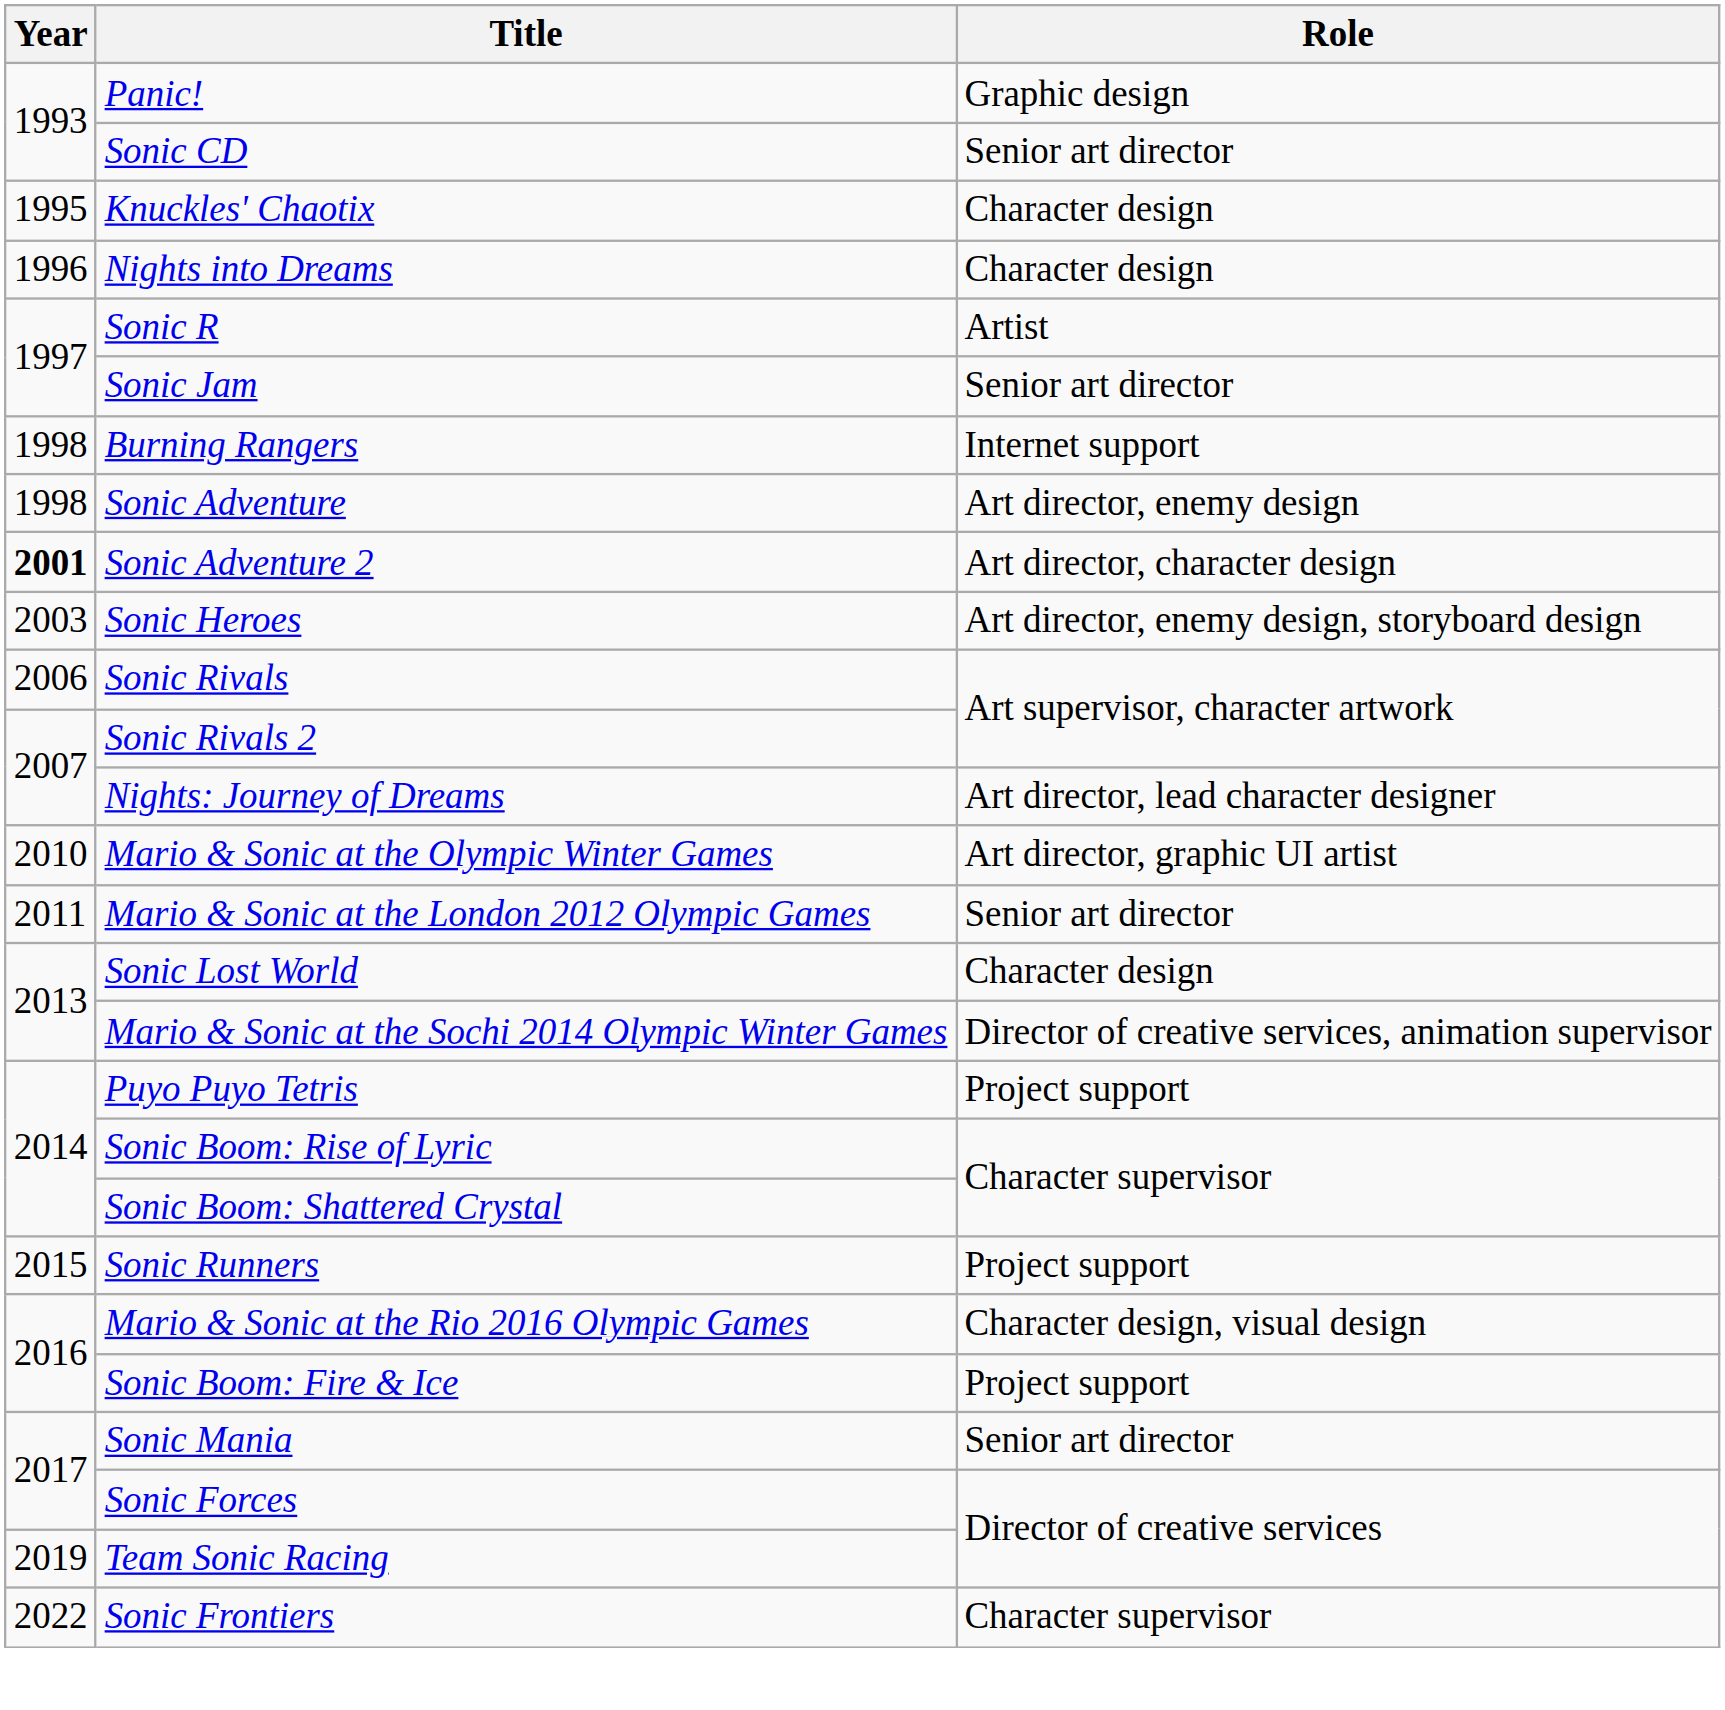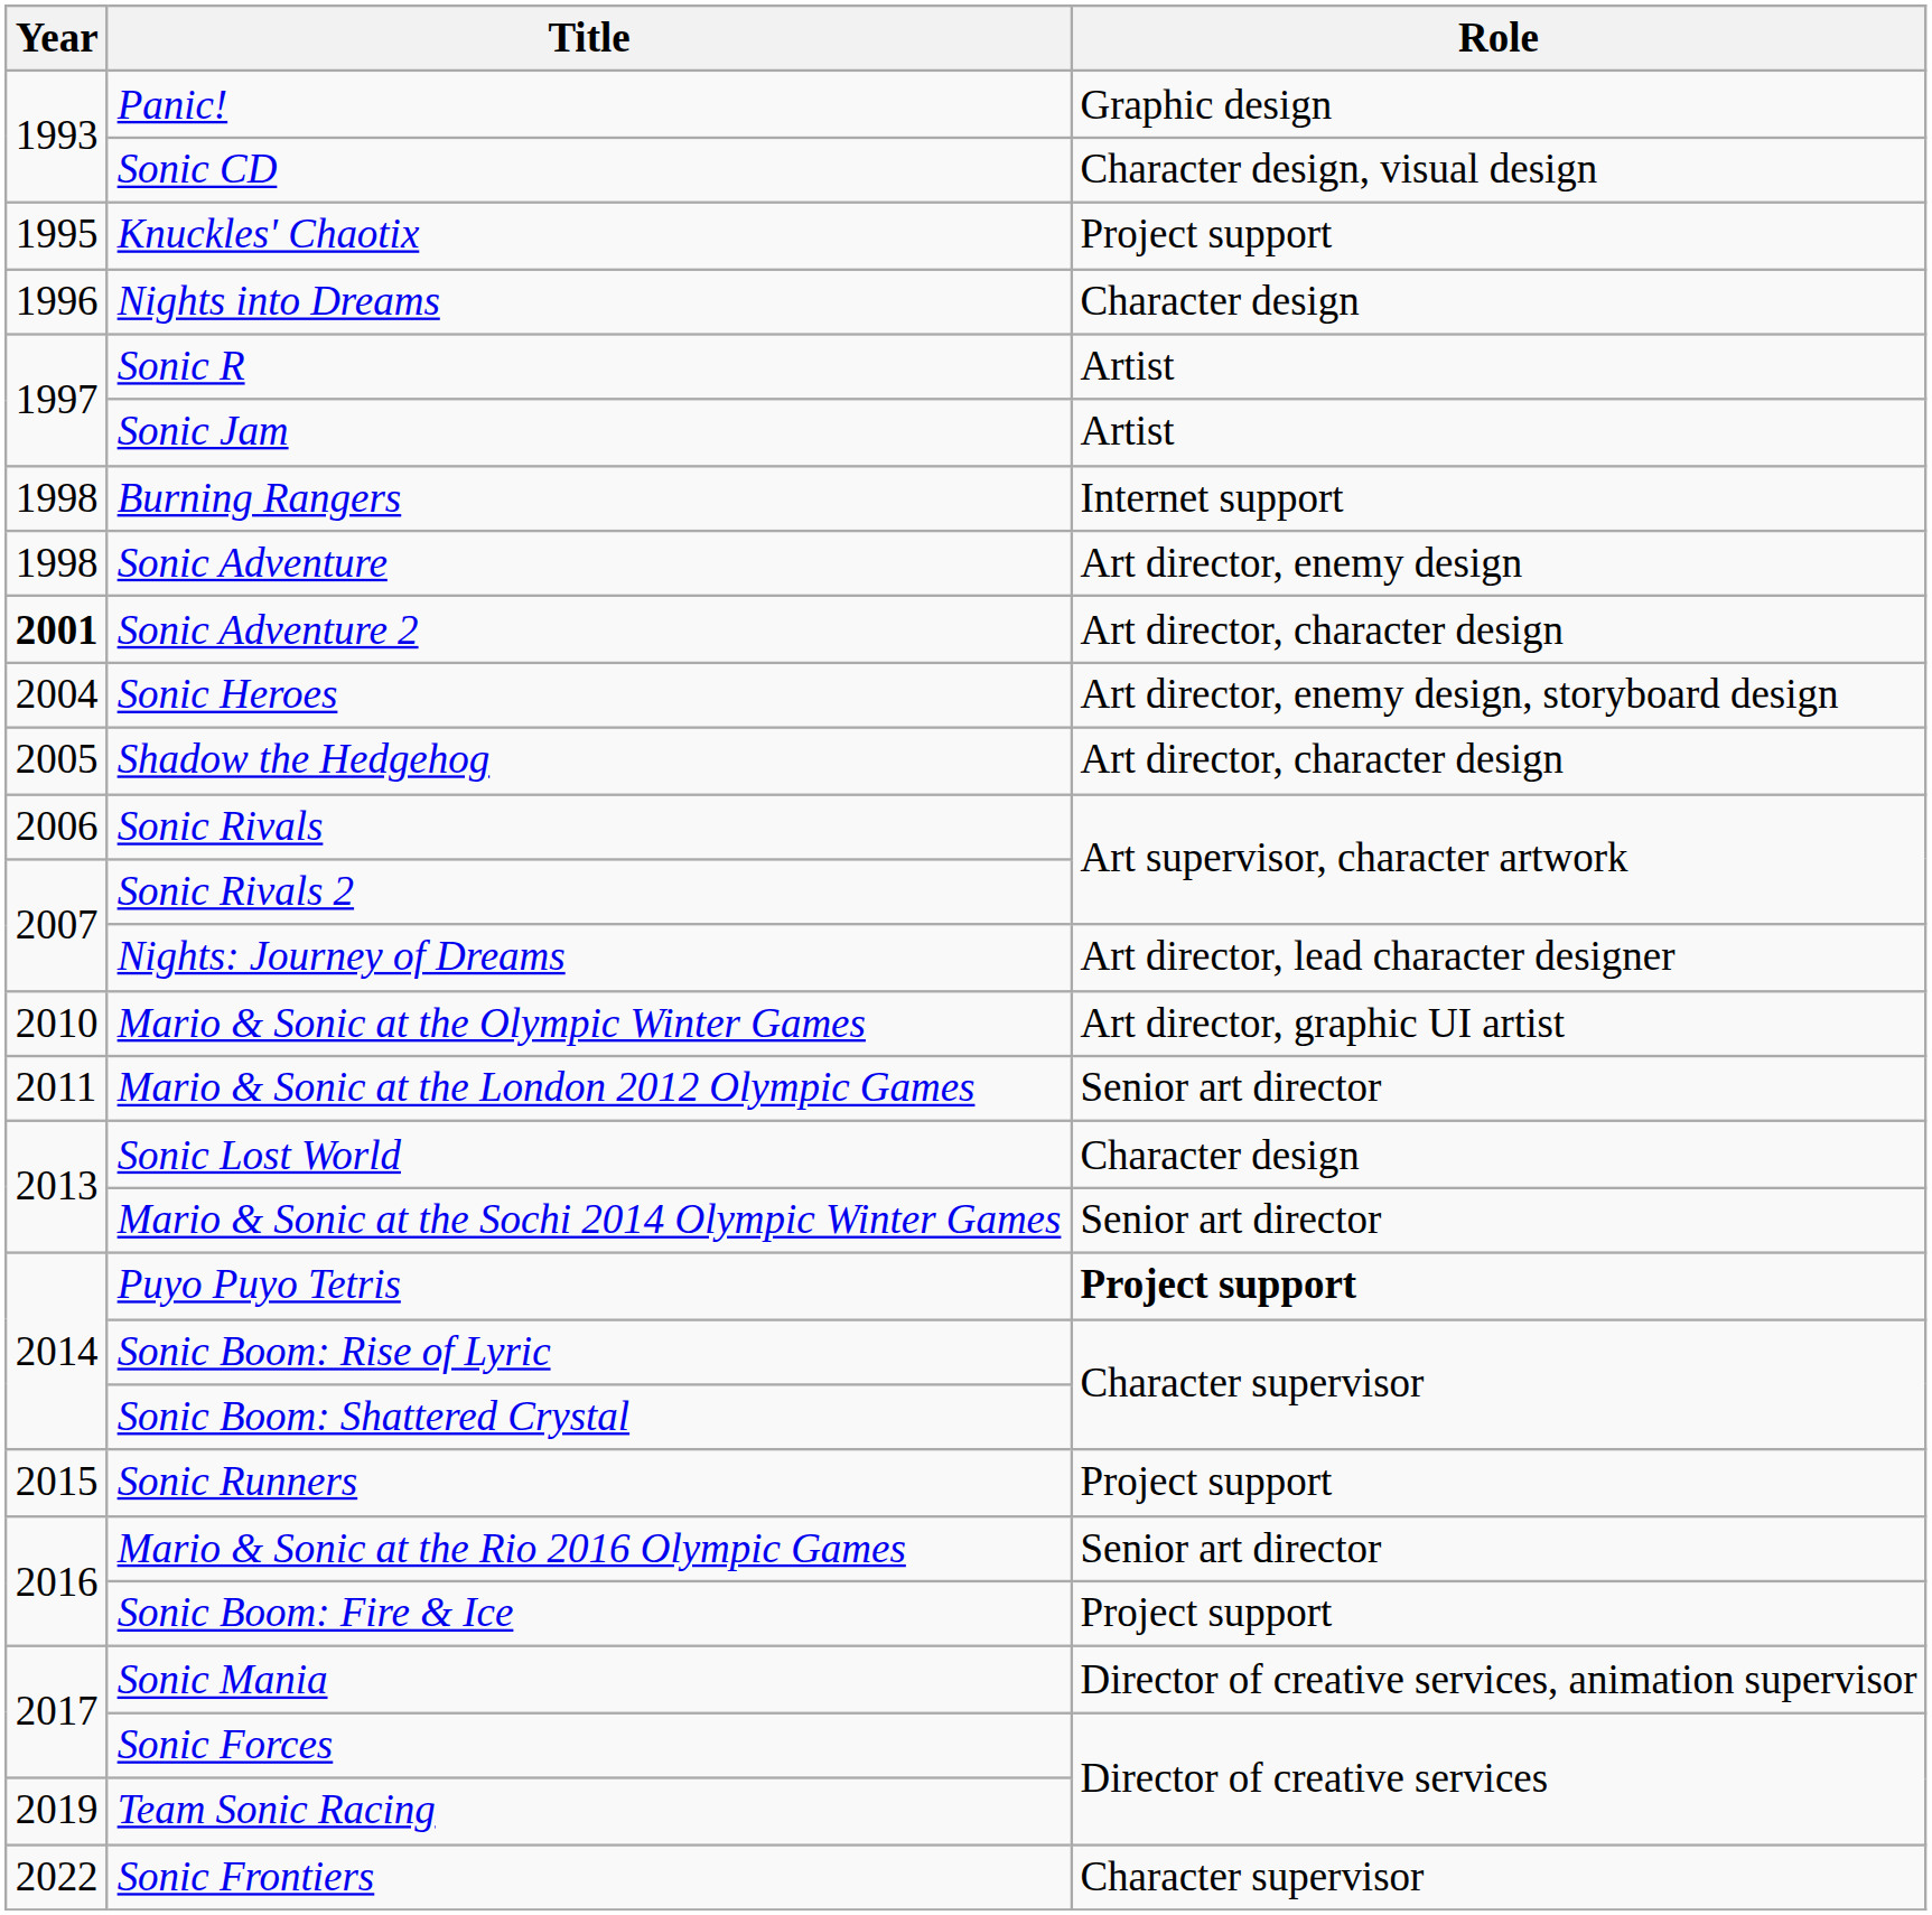Sonic CD | Role: Senior art director -> Character design, visual design
Knuckles' Chaotix | Role: Character design -> Project support
Sonic Jam | Role: Senior art director -> Artist
Sonic Heroes | Year: 2003 -> 2004
+ row: 2005 | Shadow the Hedgehog | Art director, character design
Mario & Sonic at the Sochi 2014 Olympic Winter Games | Role: Director of creative services, animation supervisor -> Senior art director
Puyo Puyo Tetris | Role: normal -> bold
Mario & Sonic at the Rio 2016 Olympic Games | Role: Character design, visual design -> Senior art director
Sonic Mania | Role: Senior art director -> Director of creative services, animation supervisor
